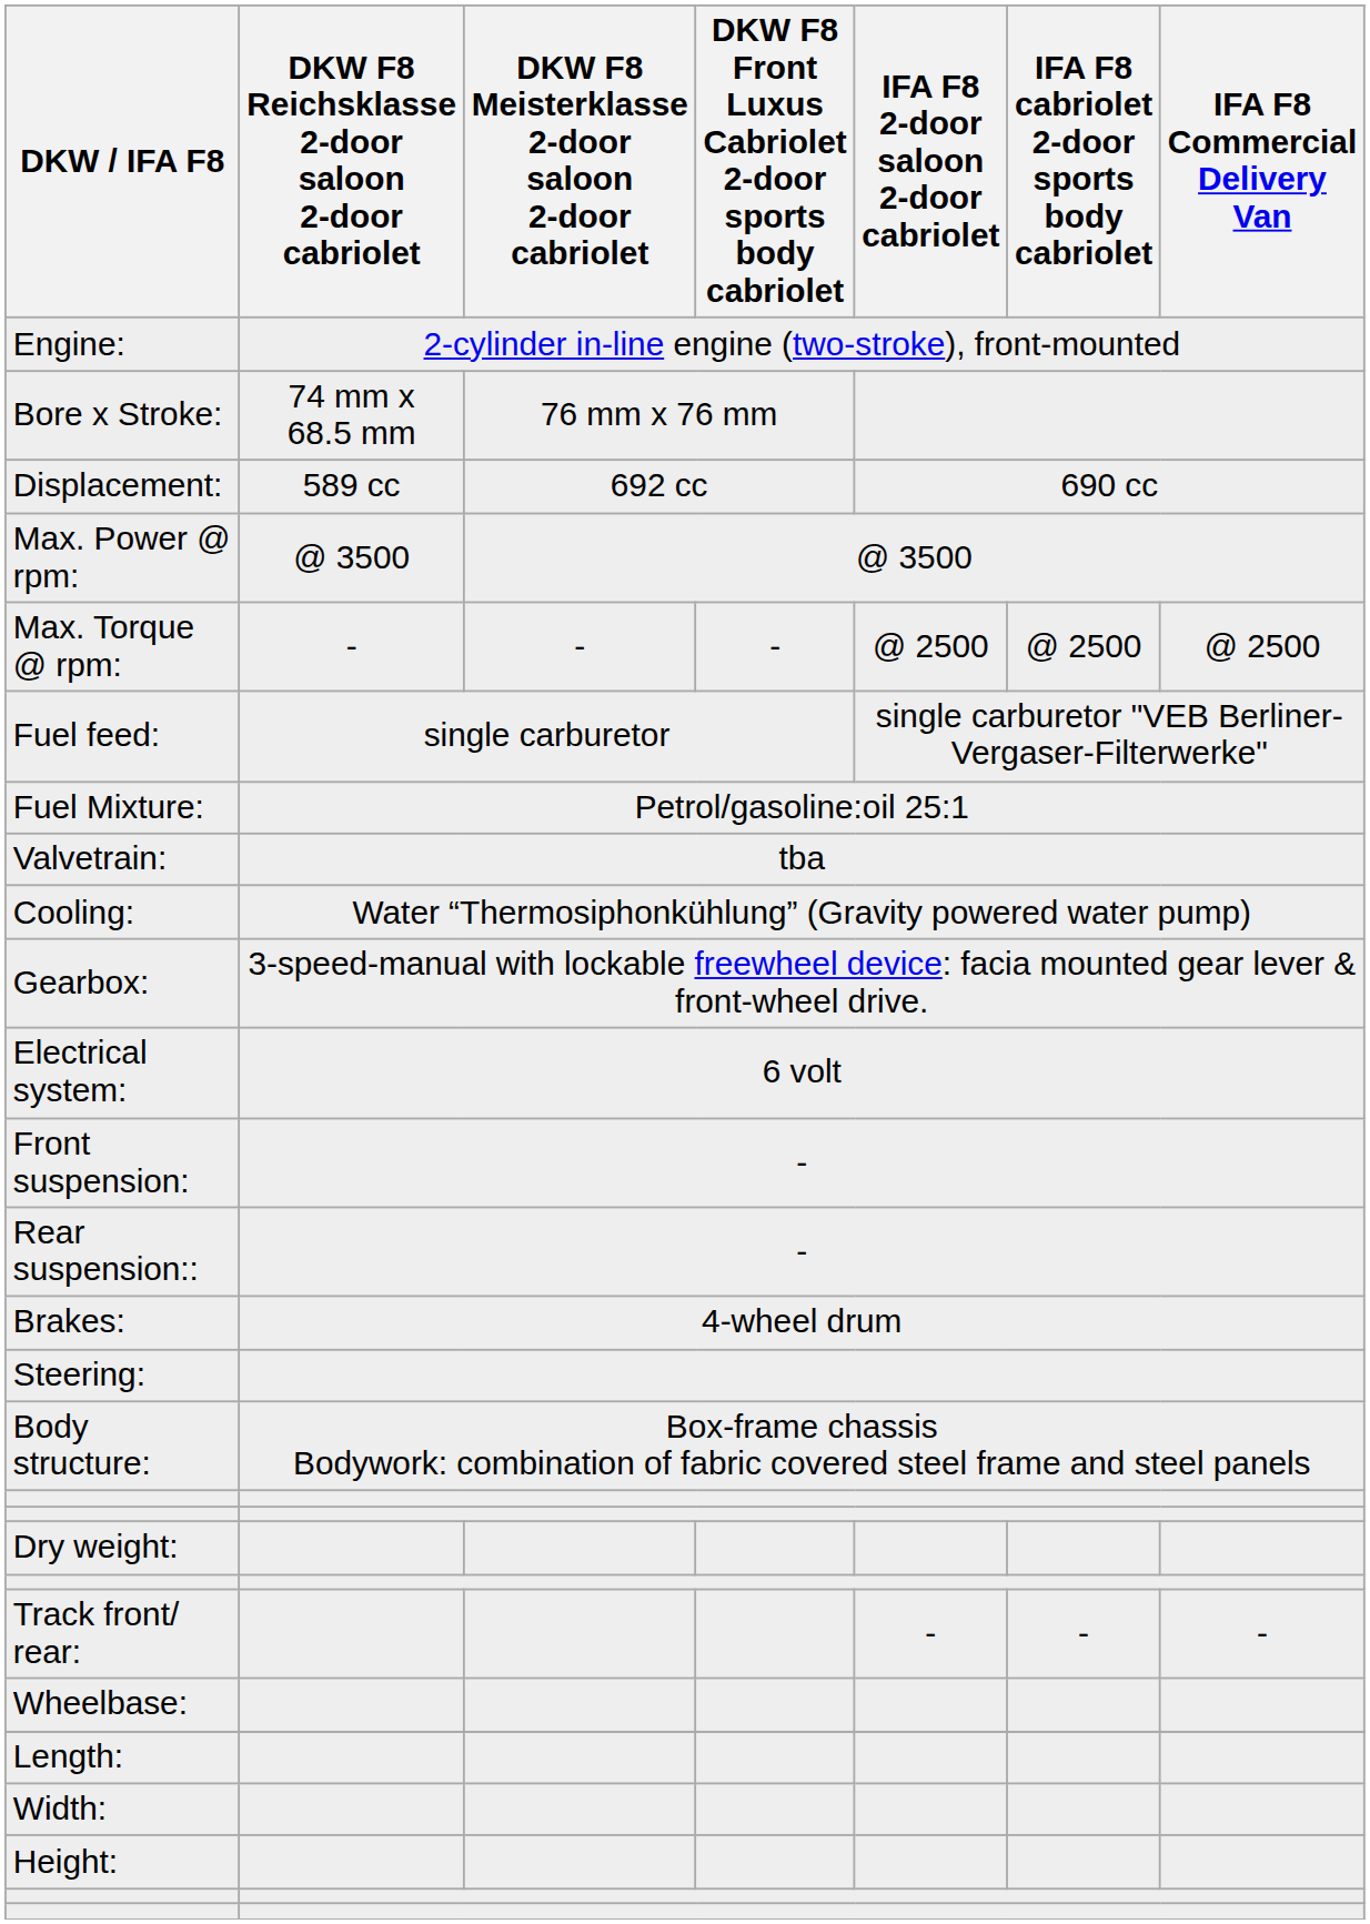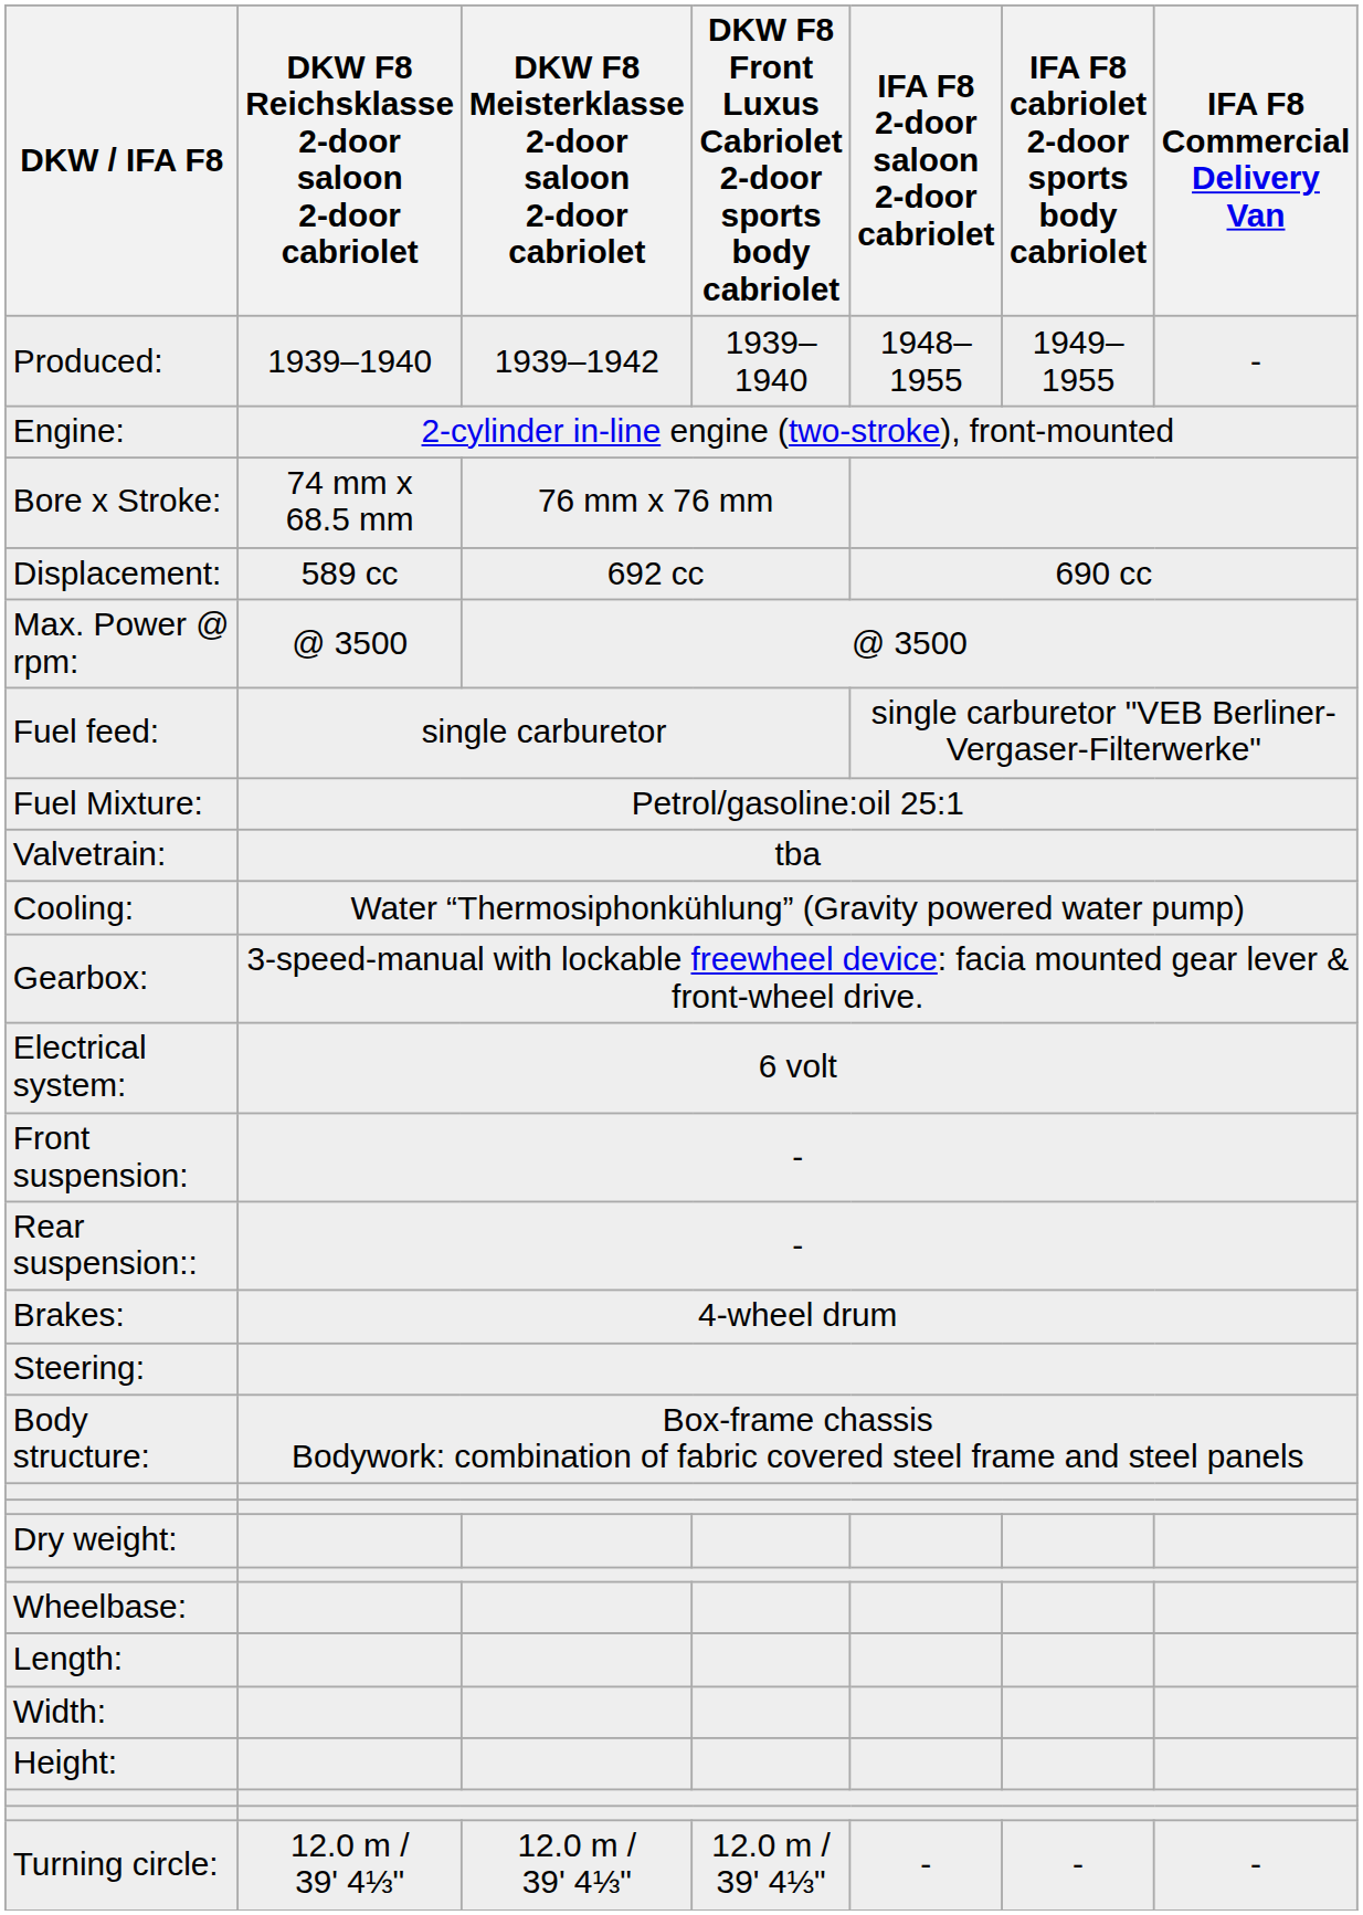+ row: Produced: | 1939–1940 | 1939–1942 | 1939–1940 | 1948–1955 | 1949–1955 | -
- row: Max. Torque @ rpm: | - | - | - | @ 2500 | @ 2500 | @ 2500
- row: Track front/ rear: | - | - | -
+ row: Turning circle: | 12.0 m / 39' 4⅓" | 12.0 m / 39' 4⅓" | 12.0 m / 39' 4⅓" | - | - | -
